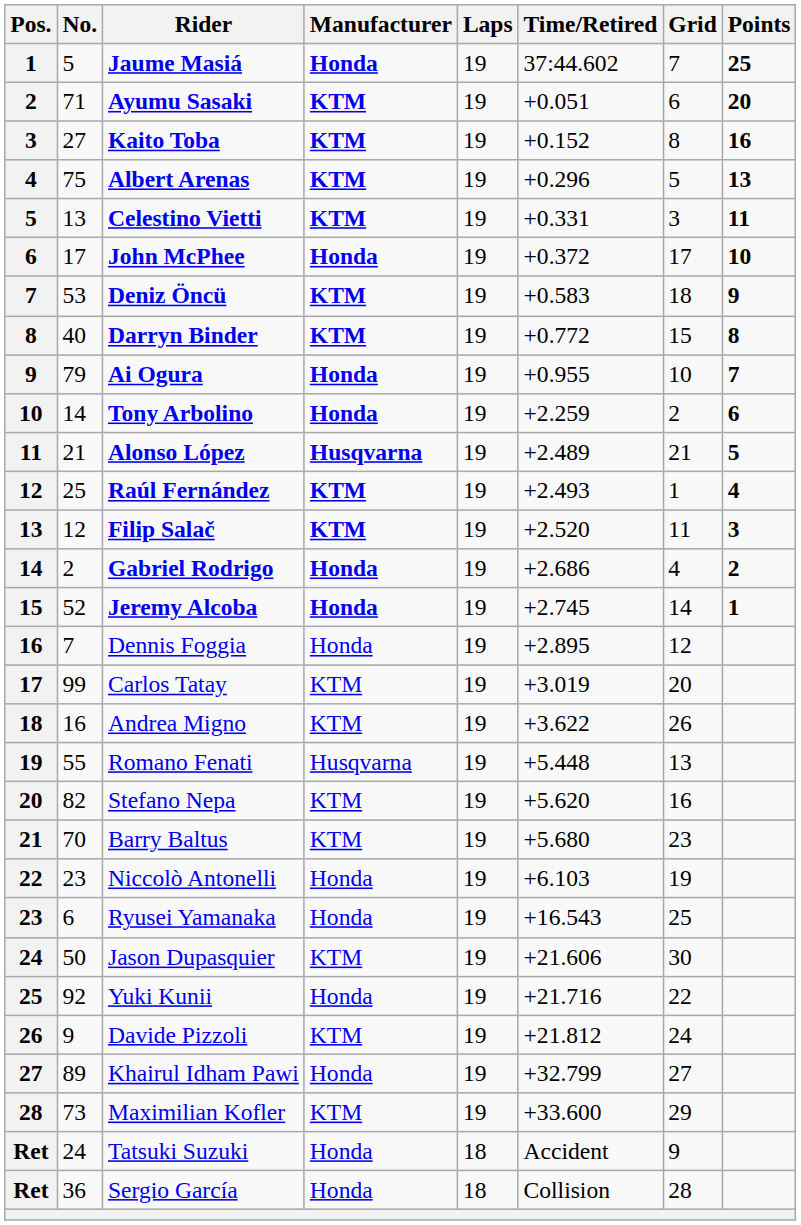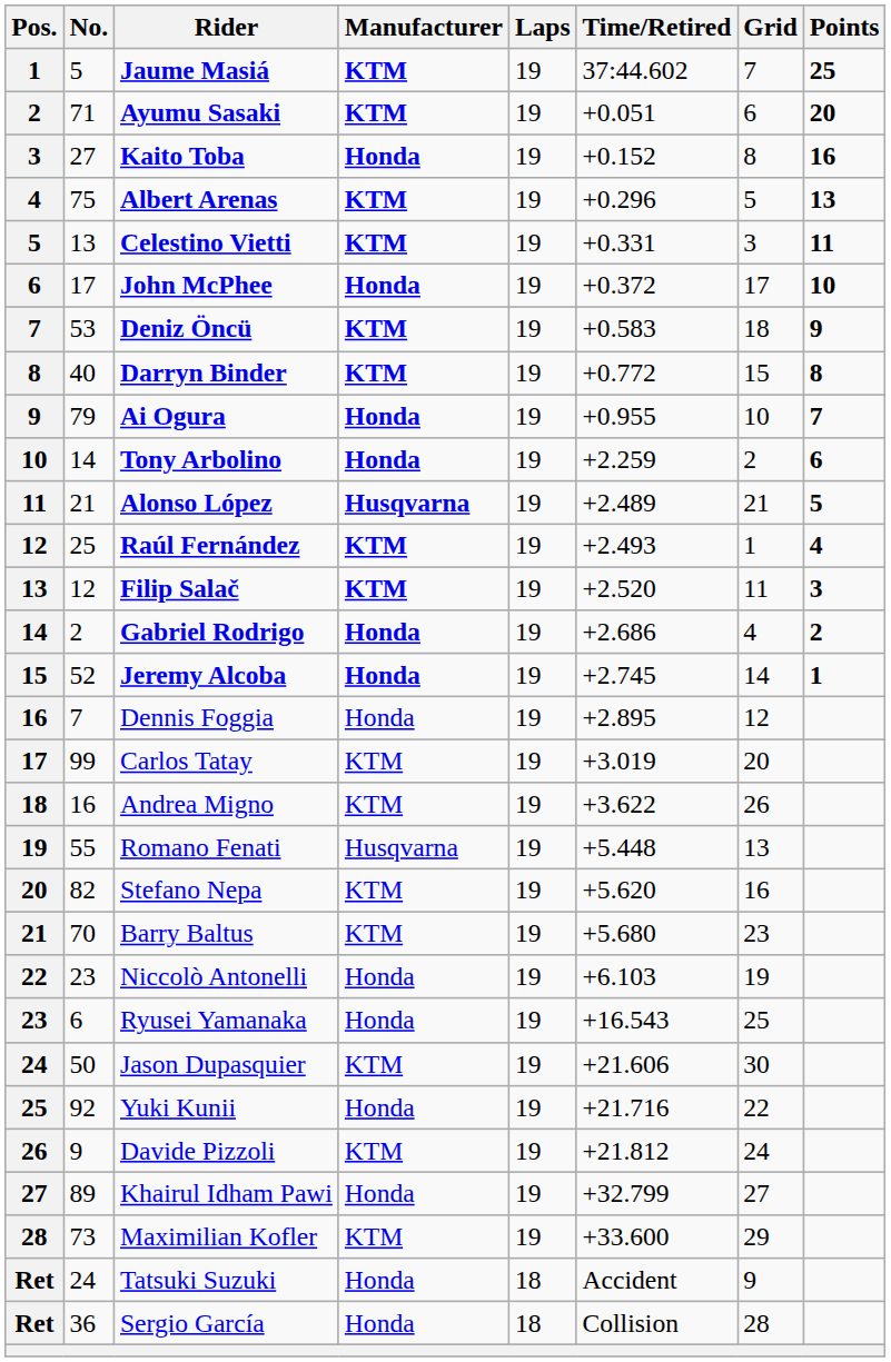Jaume Masiá | Manufacturer: Honda -> KTM
Kaito Toba | Manufacturer: KTM -> Honda
